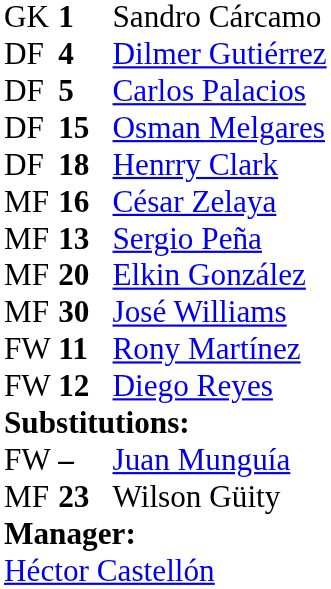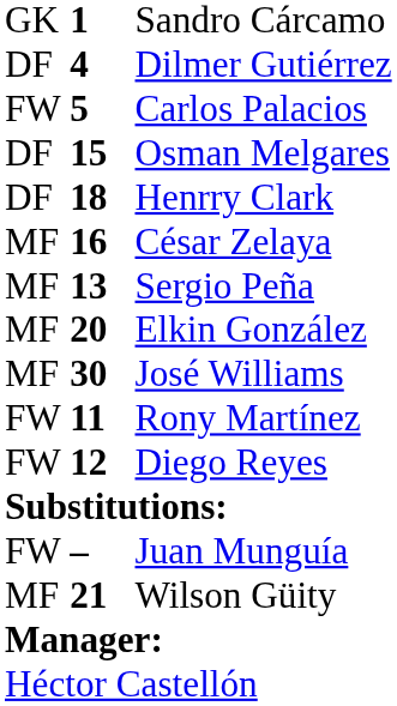Carlos Palacios | column 1: DF -> FW
Wilson Güity | column 2: 23 -> 21
